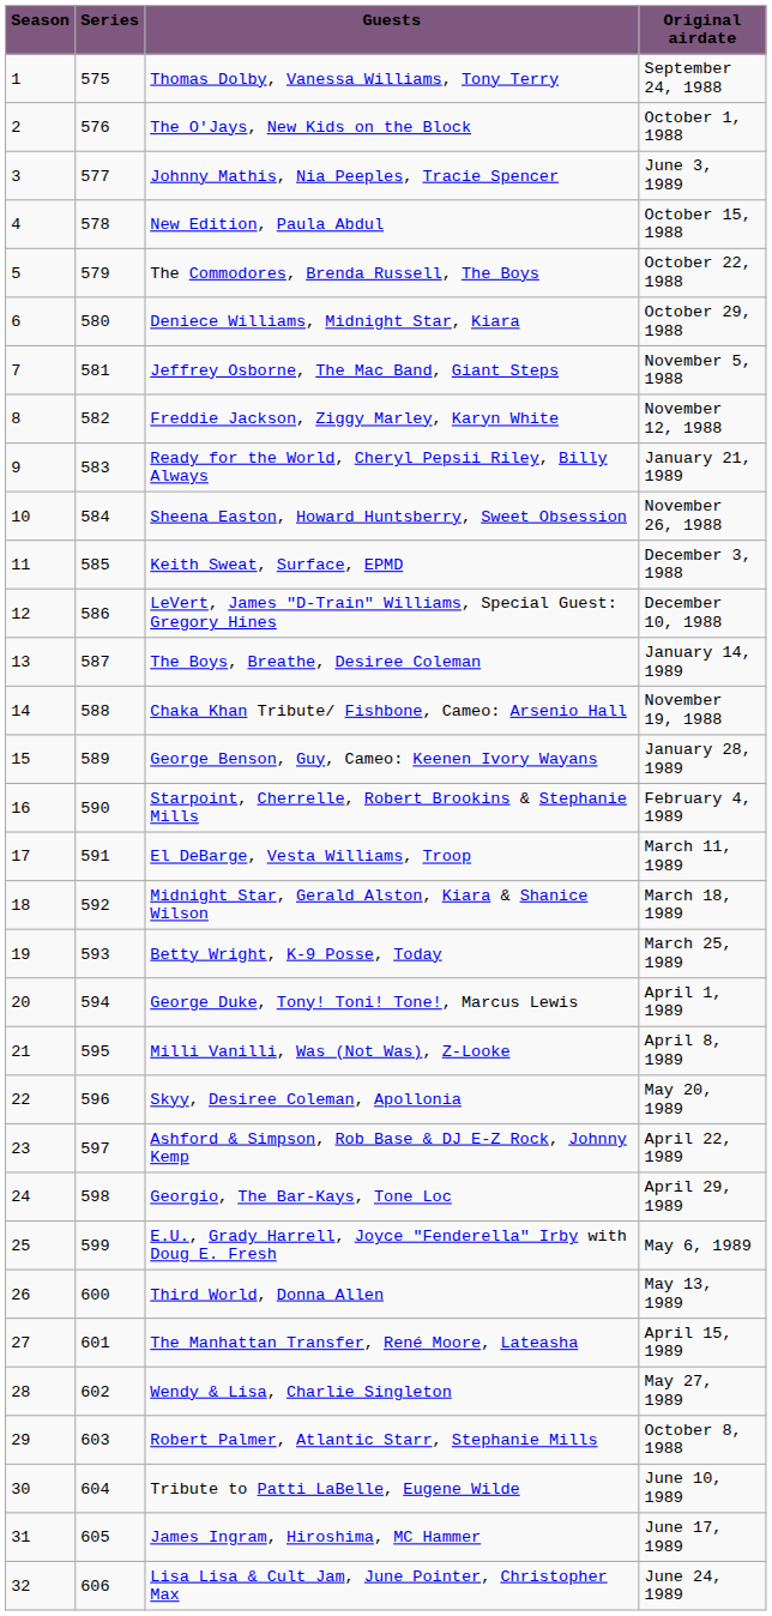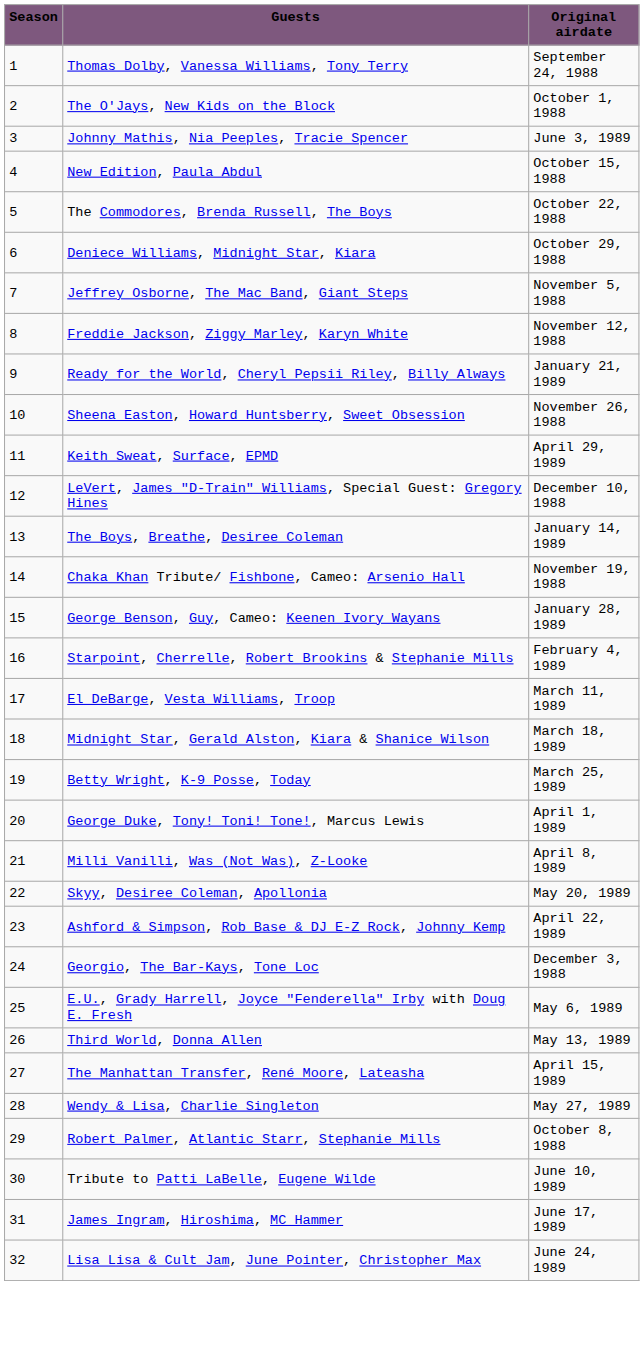- column: Series | 575 | 576 | 577 | 578 | 579 | 580 | 581 | 582 | 583 | 584 | 585 | 586 | 587 | 588 | 589 | 590 | 591 | 592 | 593 | 594 | 595 | 596 | 597 | 598 | 599 | 600 | 601 | 602 | 603 | 604 | 605 | 606
Keith Sweat, Surface, EPMD | Original airdate: December 3, 1988 -> April 29, 1989
Georgio, The Bar-Kays, Tone Loc | Original airdate: April 29, 1989 -> December 3, 1988
